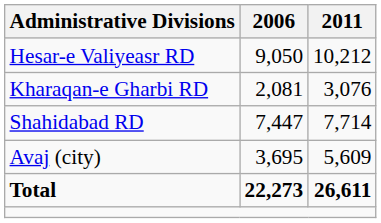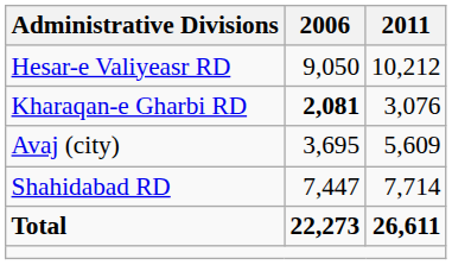Kharaqan-e Gharbi RD | 2006: normal -> bold
rows swapped: Shahidabad RD <-> Avaj (city)
